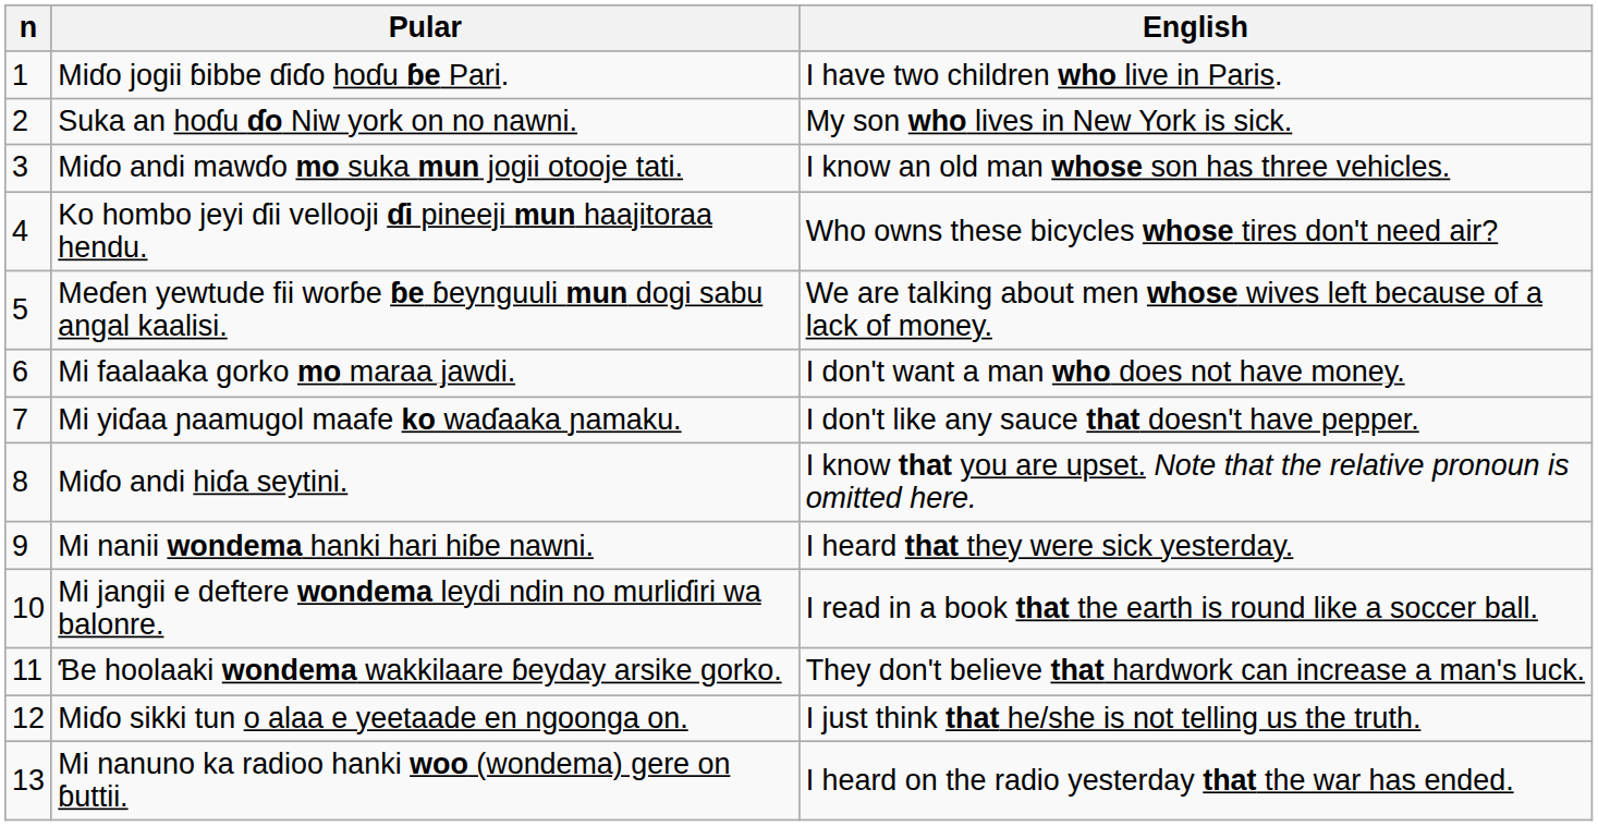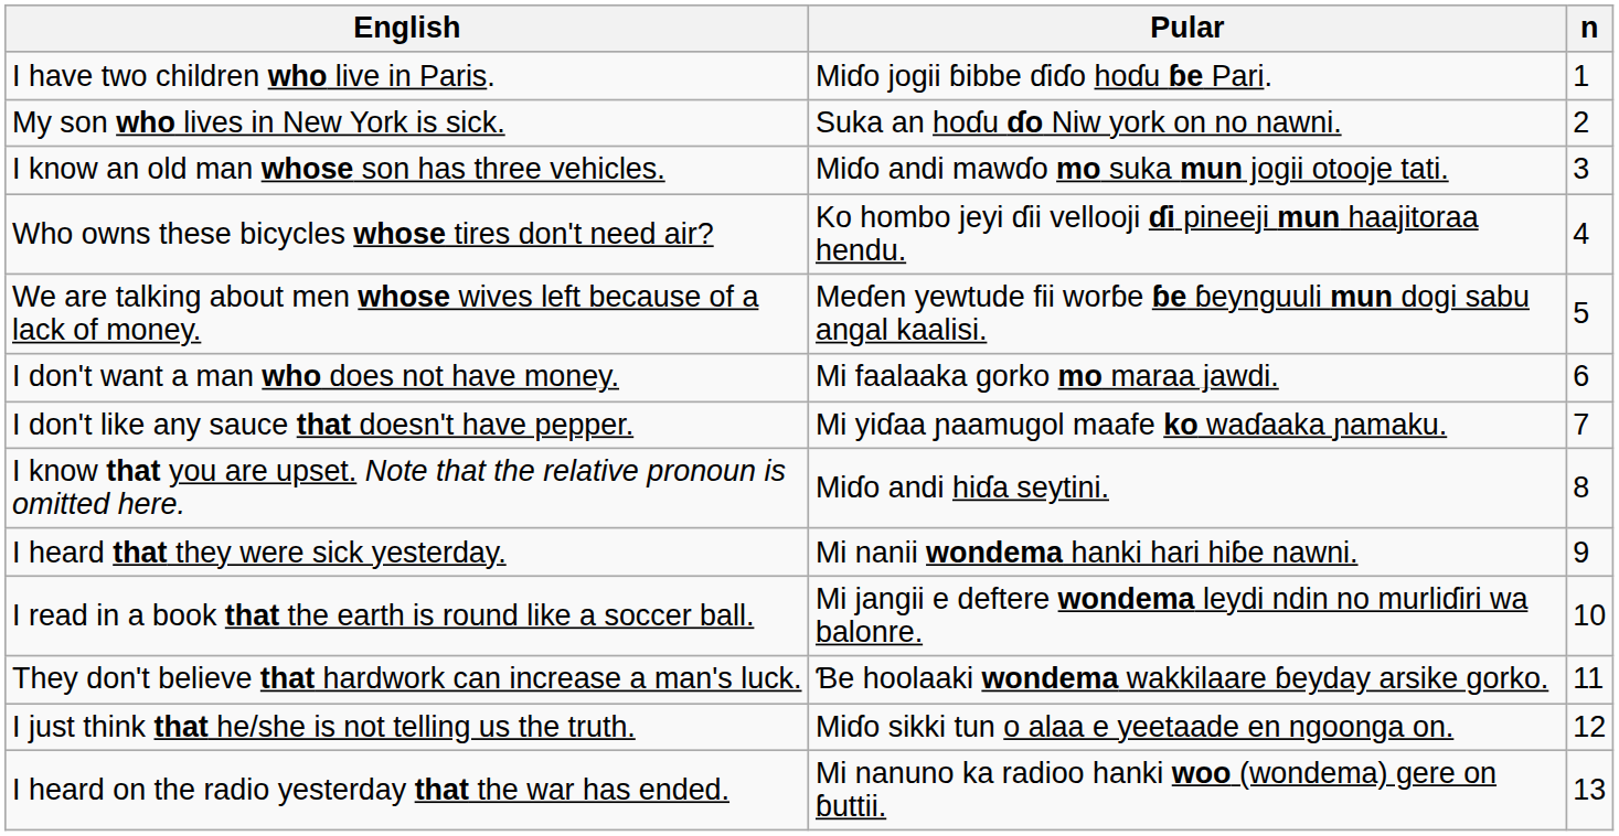columns swapped: n <-> English
